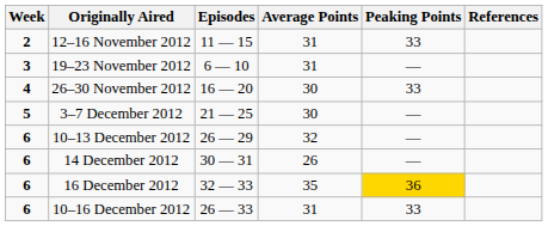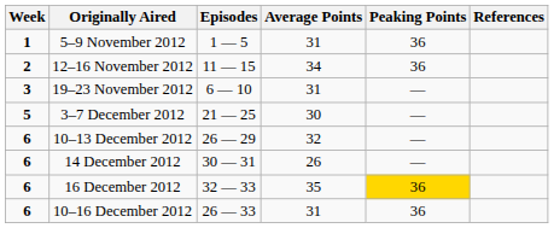+ row: 1 | 5–9 November 2012 | 1 — 5 | 31 | 36
12–16 November 2012 | Average Points: 31 -> 34
12–16 November 2012 | Peaking Points: 33 -> 36
- row: 4 | 26–30 November 2012 | 16 — 20 | 30 | 33
10–16 December 2012 | Peaking Points: 33 -> 36
